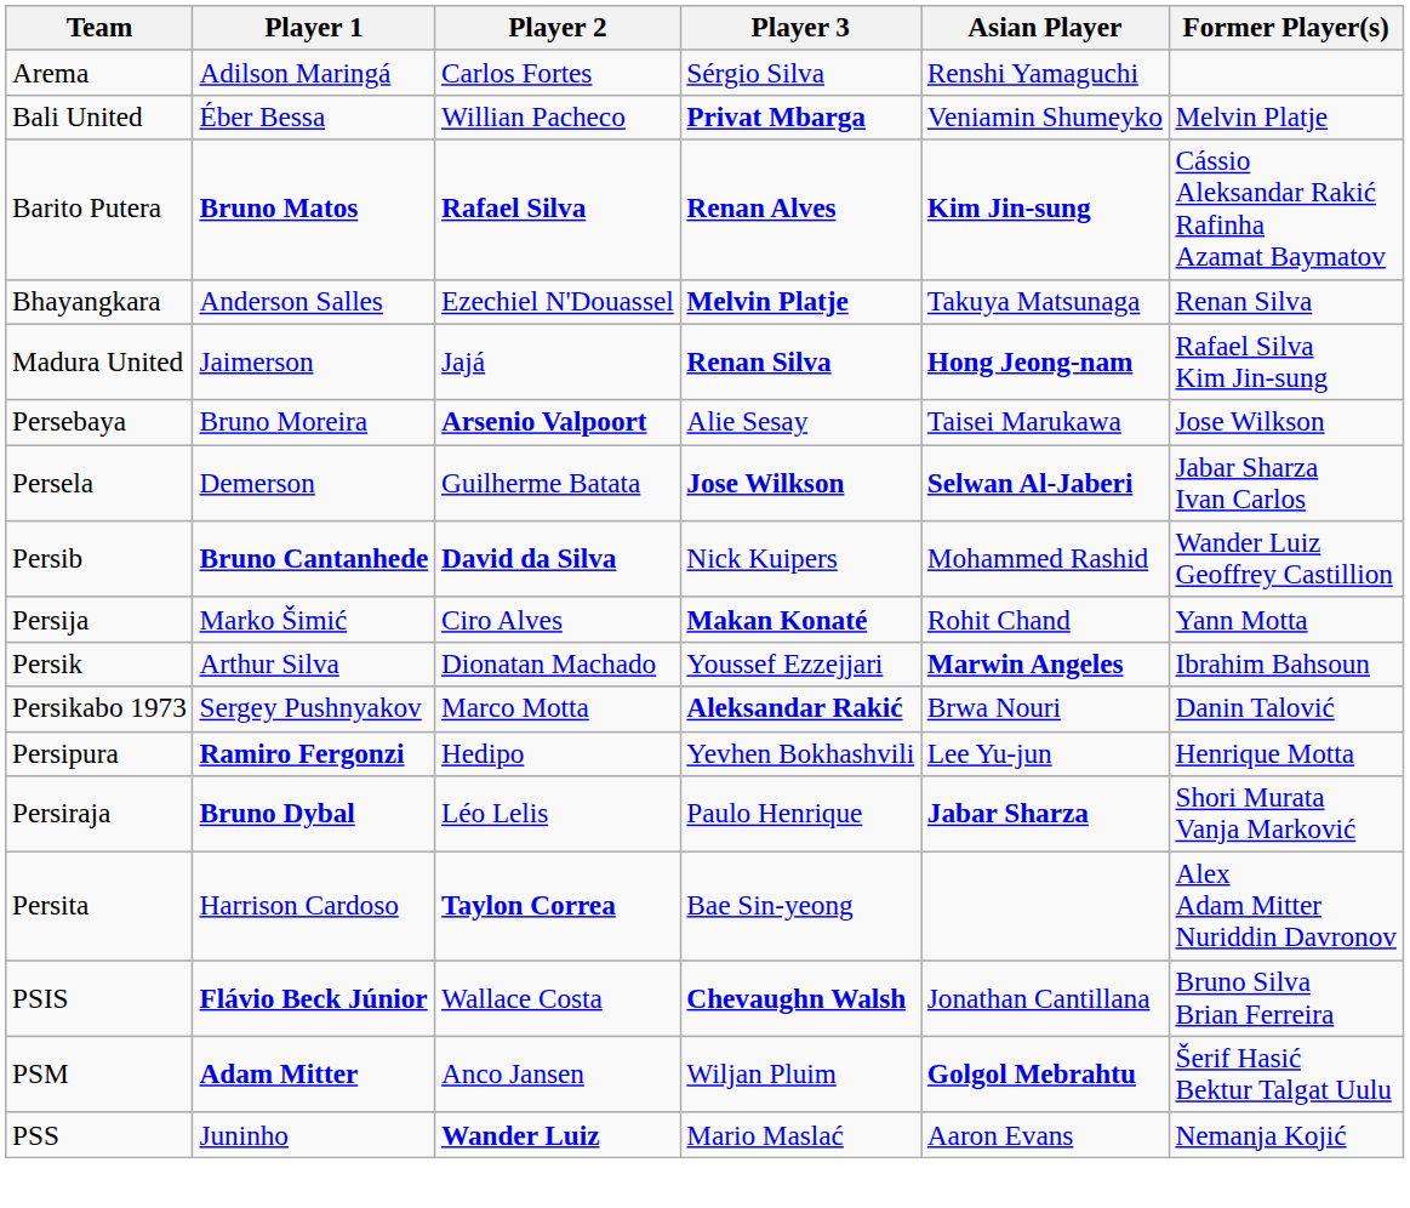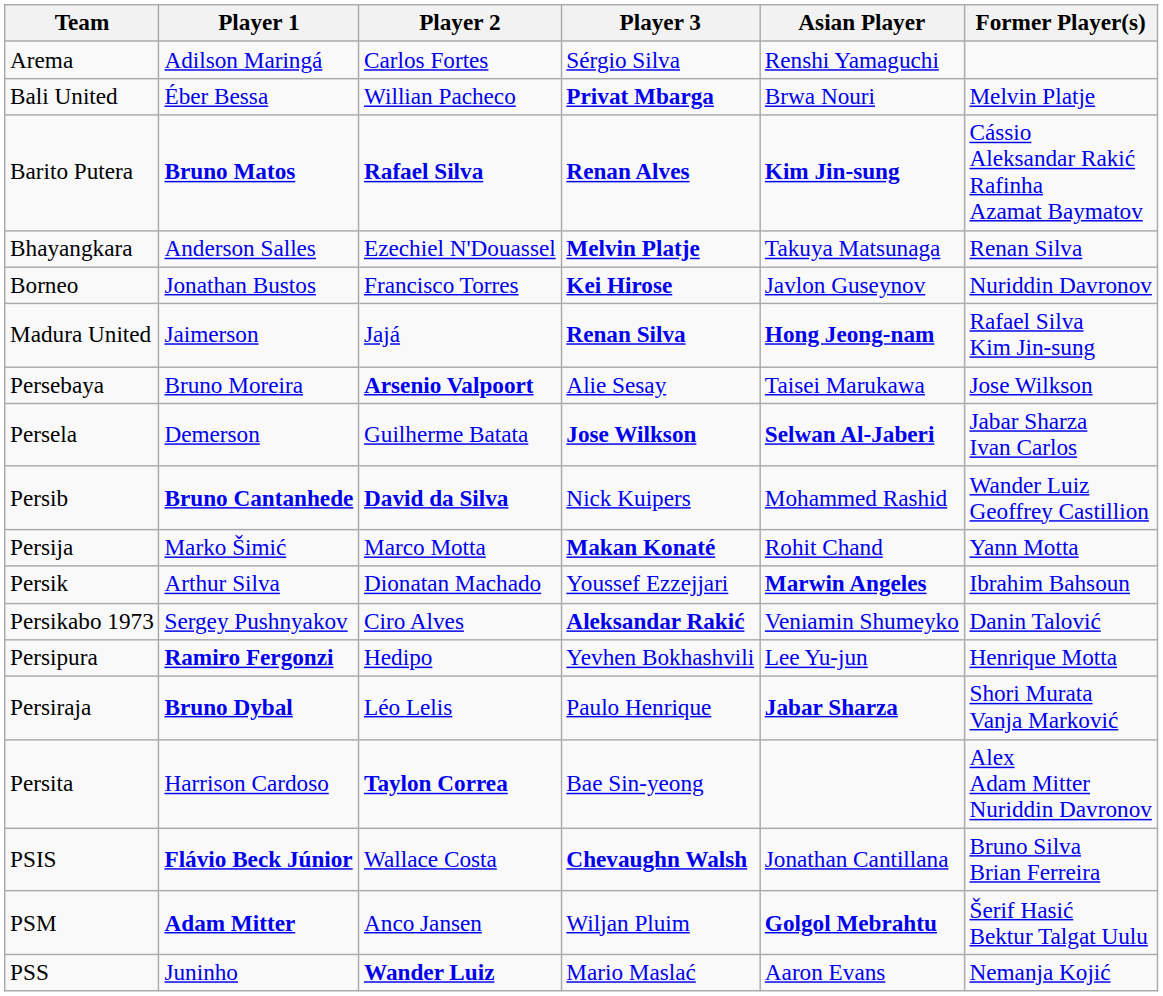Bali United | Asian Player: Veniamin Shumeyko -> Brwa Nouri
+ row: Borneo | Jonathan Bustos | Francisco Torres | Kei Hirose | Javlon Guseynov | Nuriddin Davronov
Persija | Player 2: Ciro Alves -> Marco Motta
Persikabo 1973 | Player 2: Marco Motta -> Ciro Alves
Persikabo 1973 | Asian Player: Brwa Nouri -> Veniamin Shumeyko
